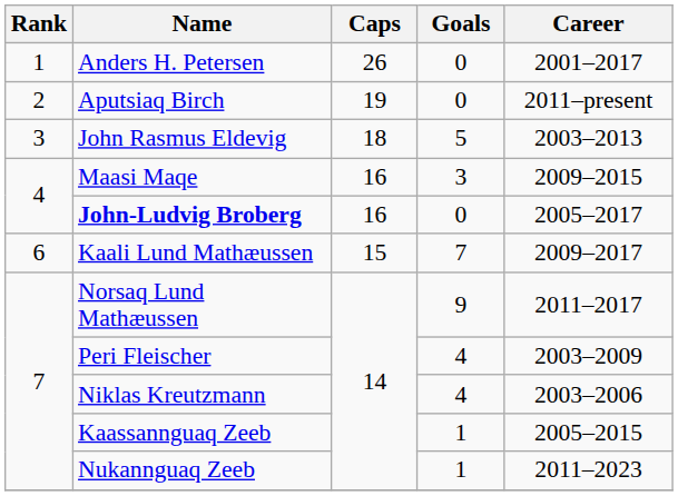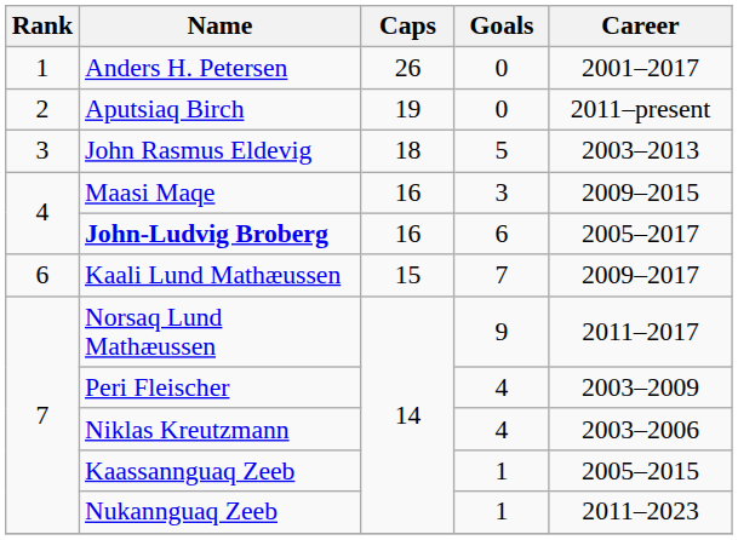John-Ludvig Broberg | Goals: 0 -> 6
